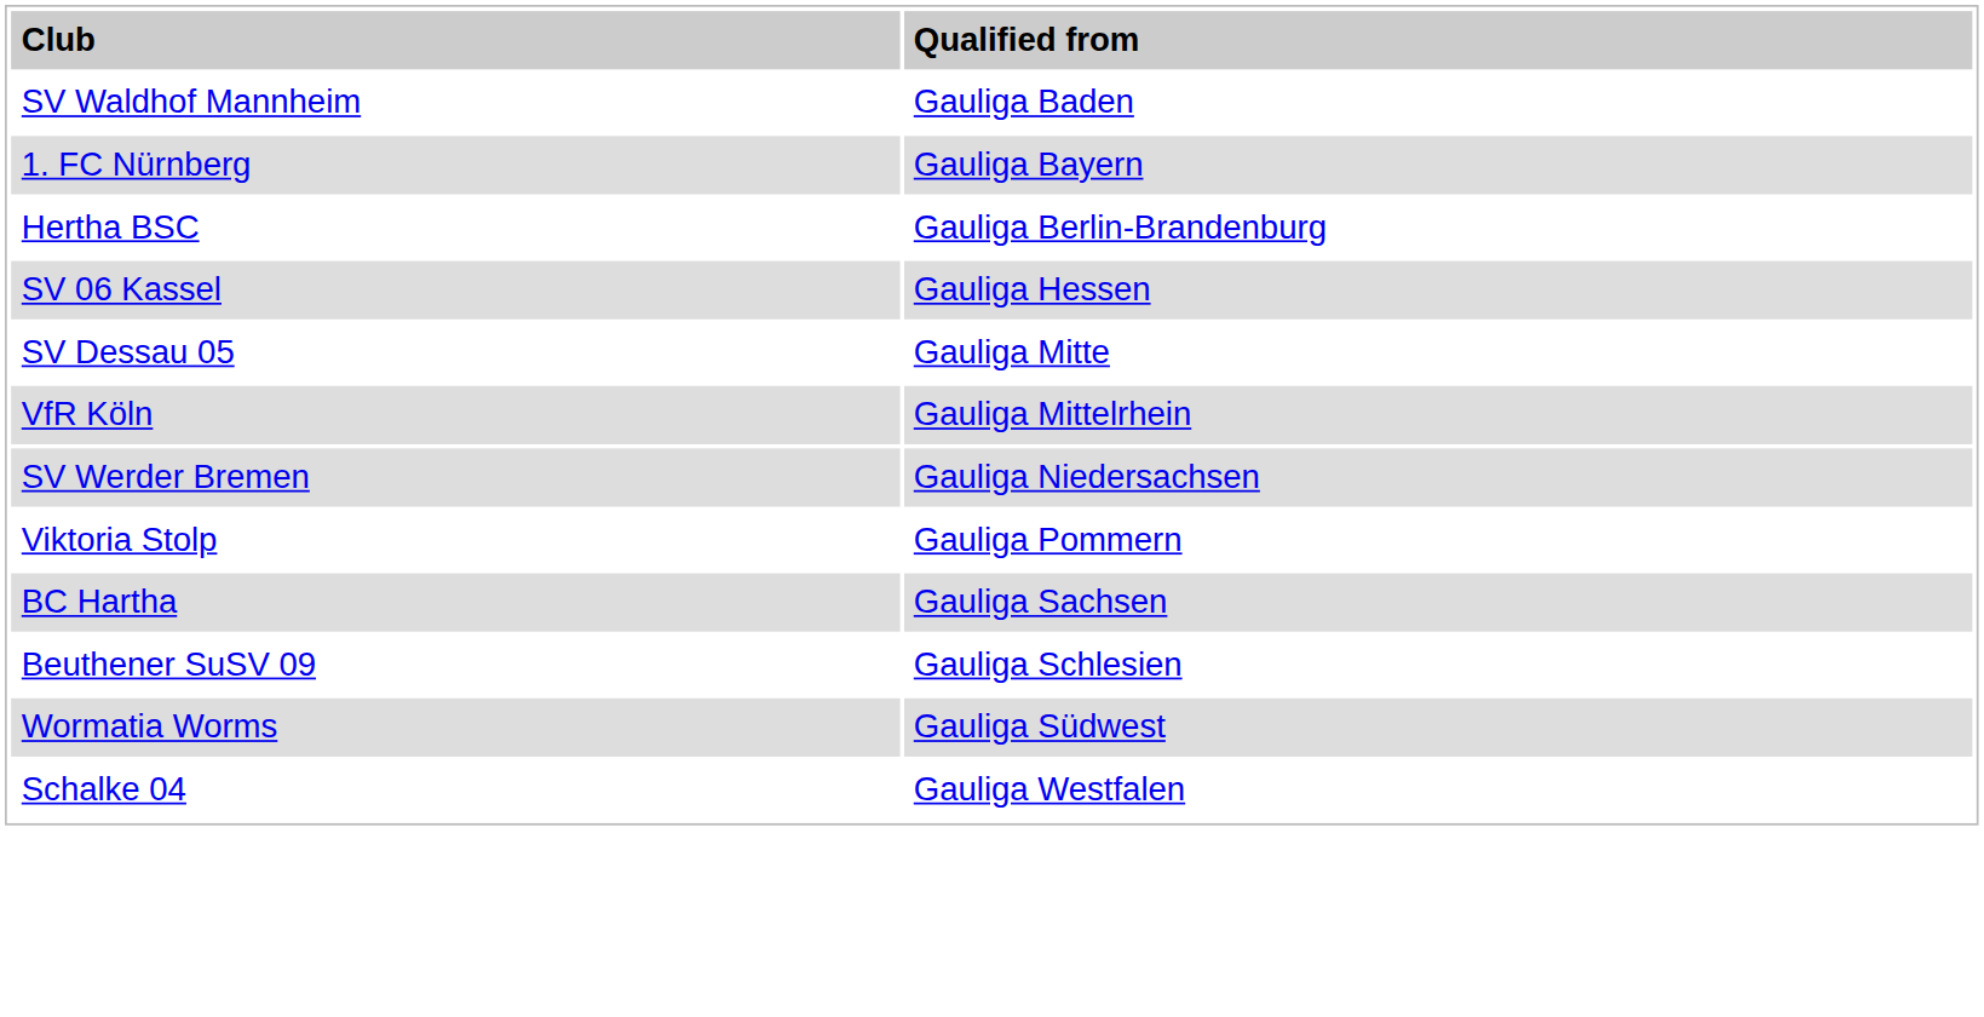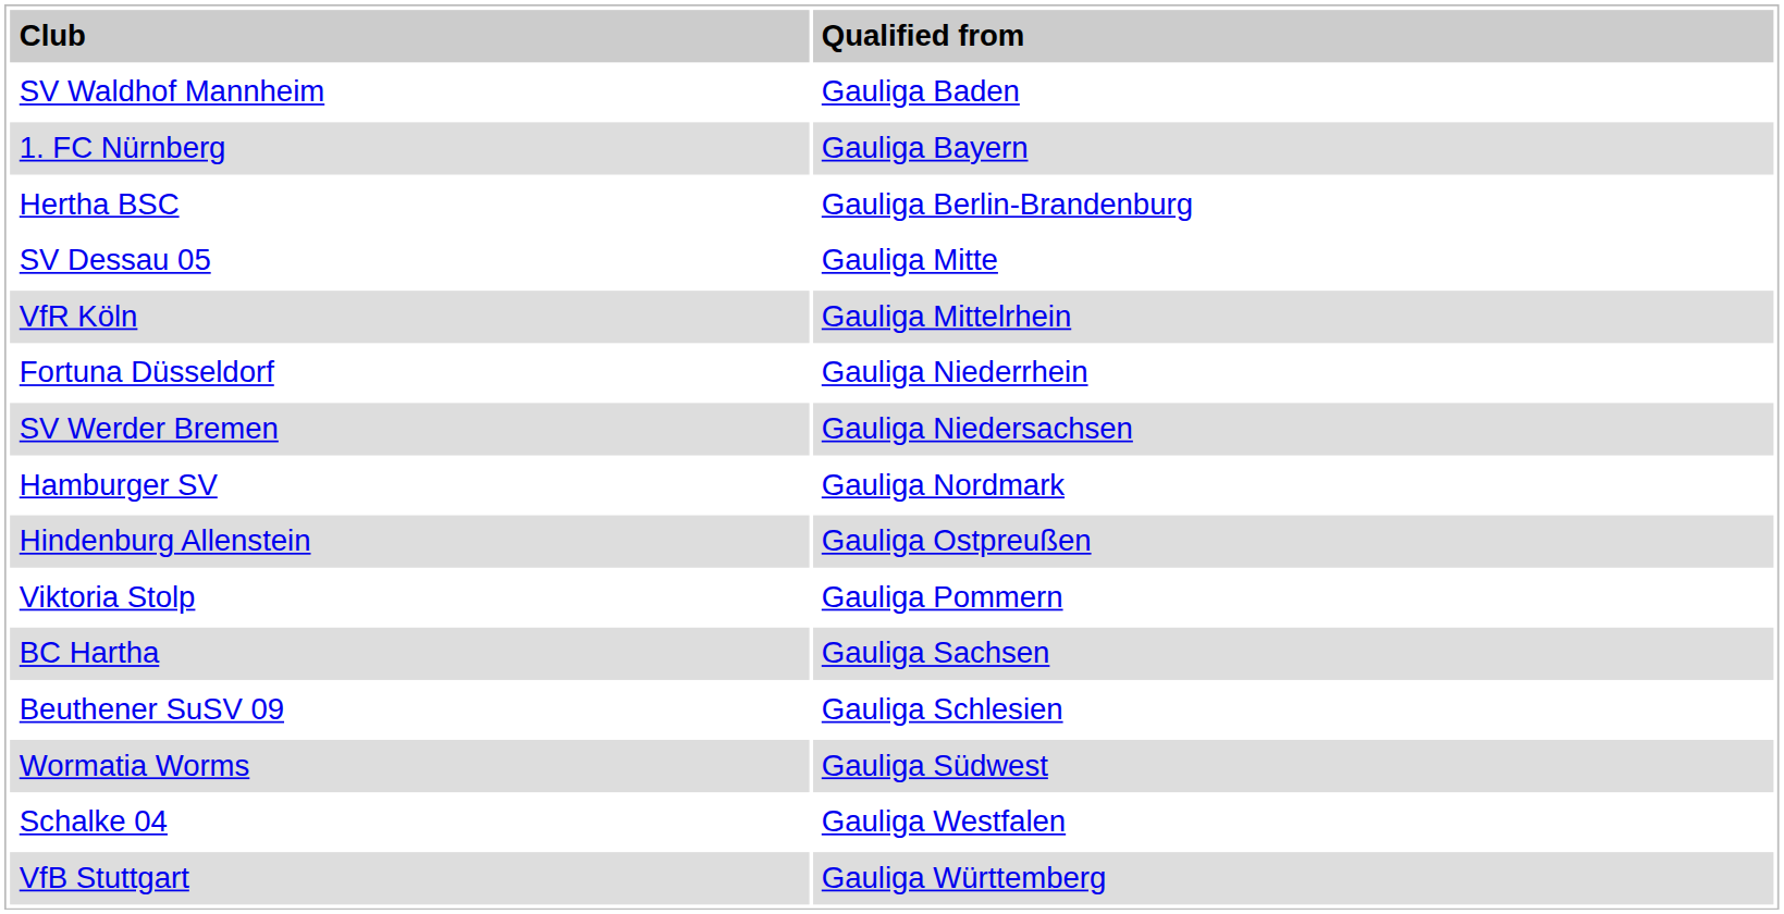- row: SV 06 Kassel | Gauliga Hessen
+ row: Fortuna Düsseldorf | Gauliga Niederrhein
+ row: Hamburger SV | Gauliga Nordmark
+ row: Hindenburg Allenstein | Gauliga Ostpreußen
+ row: VfB Stuttgart | Gauliga Württemberg
